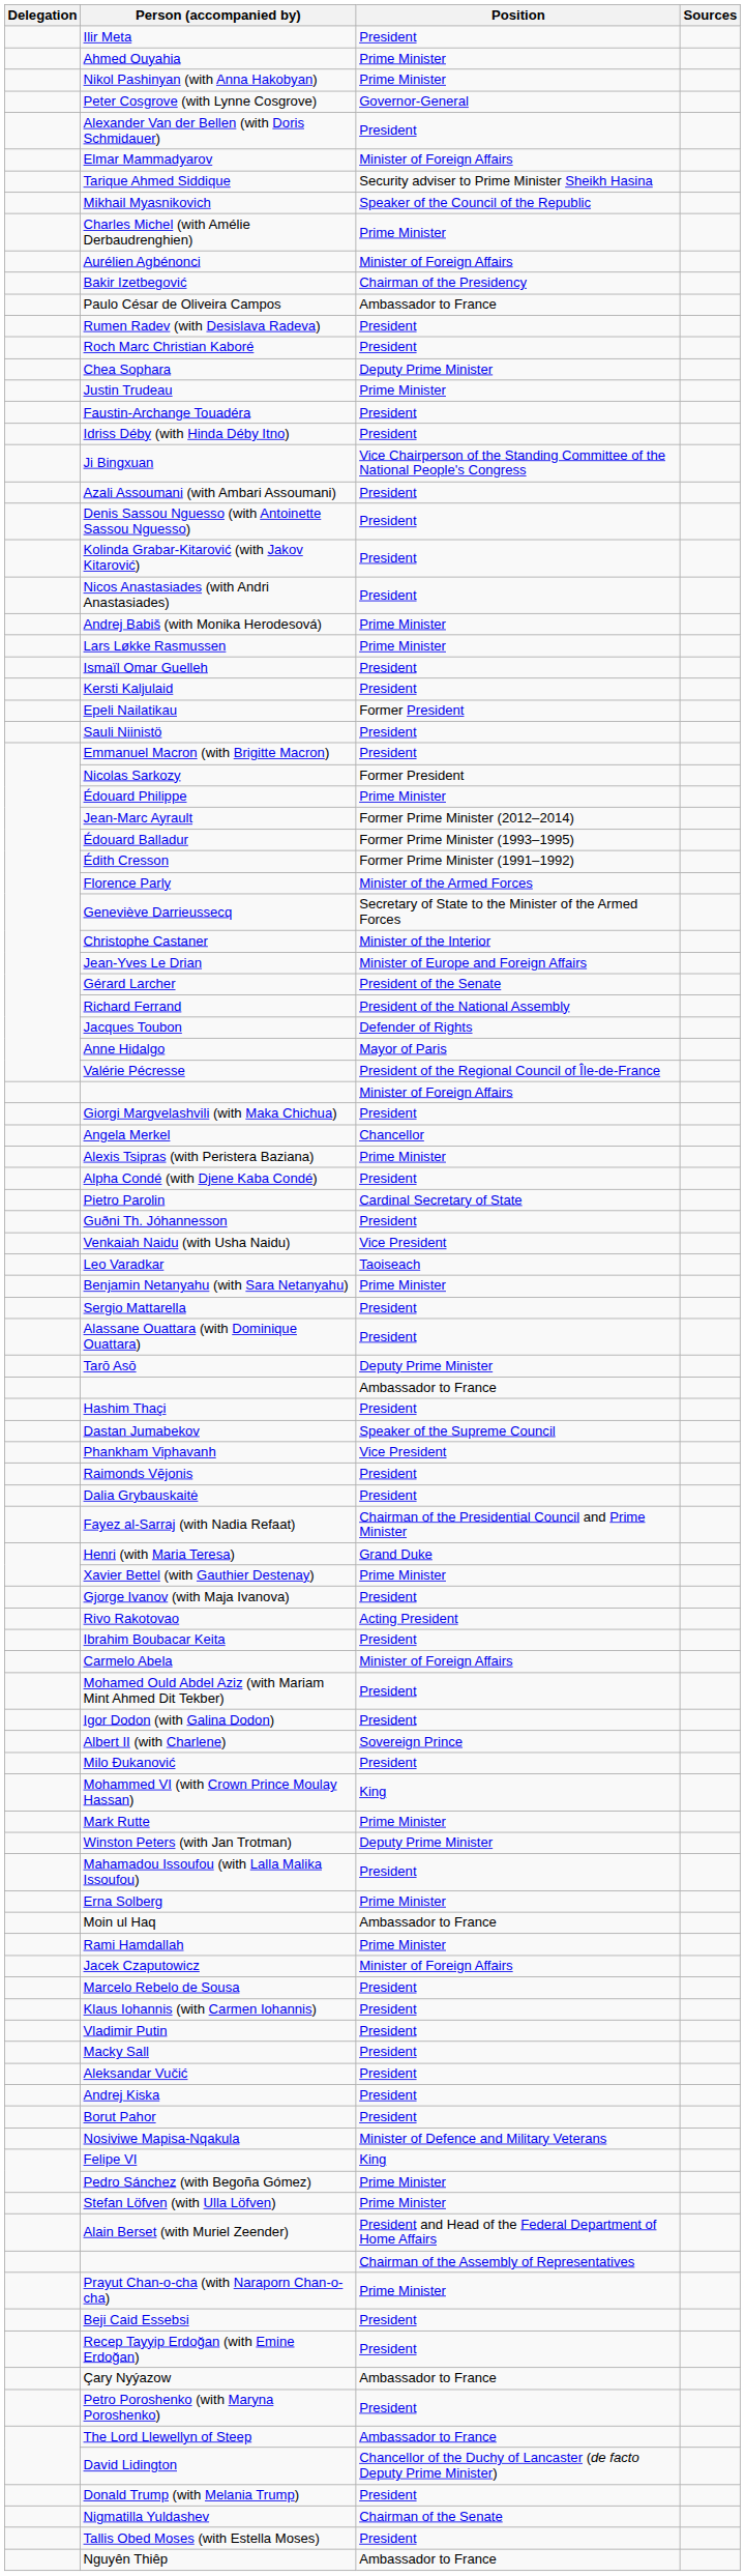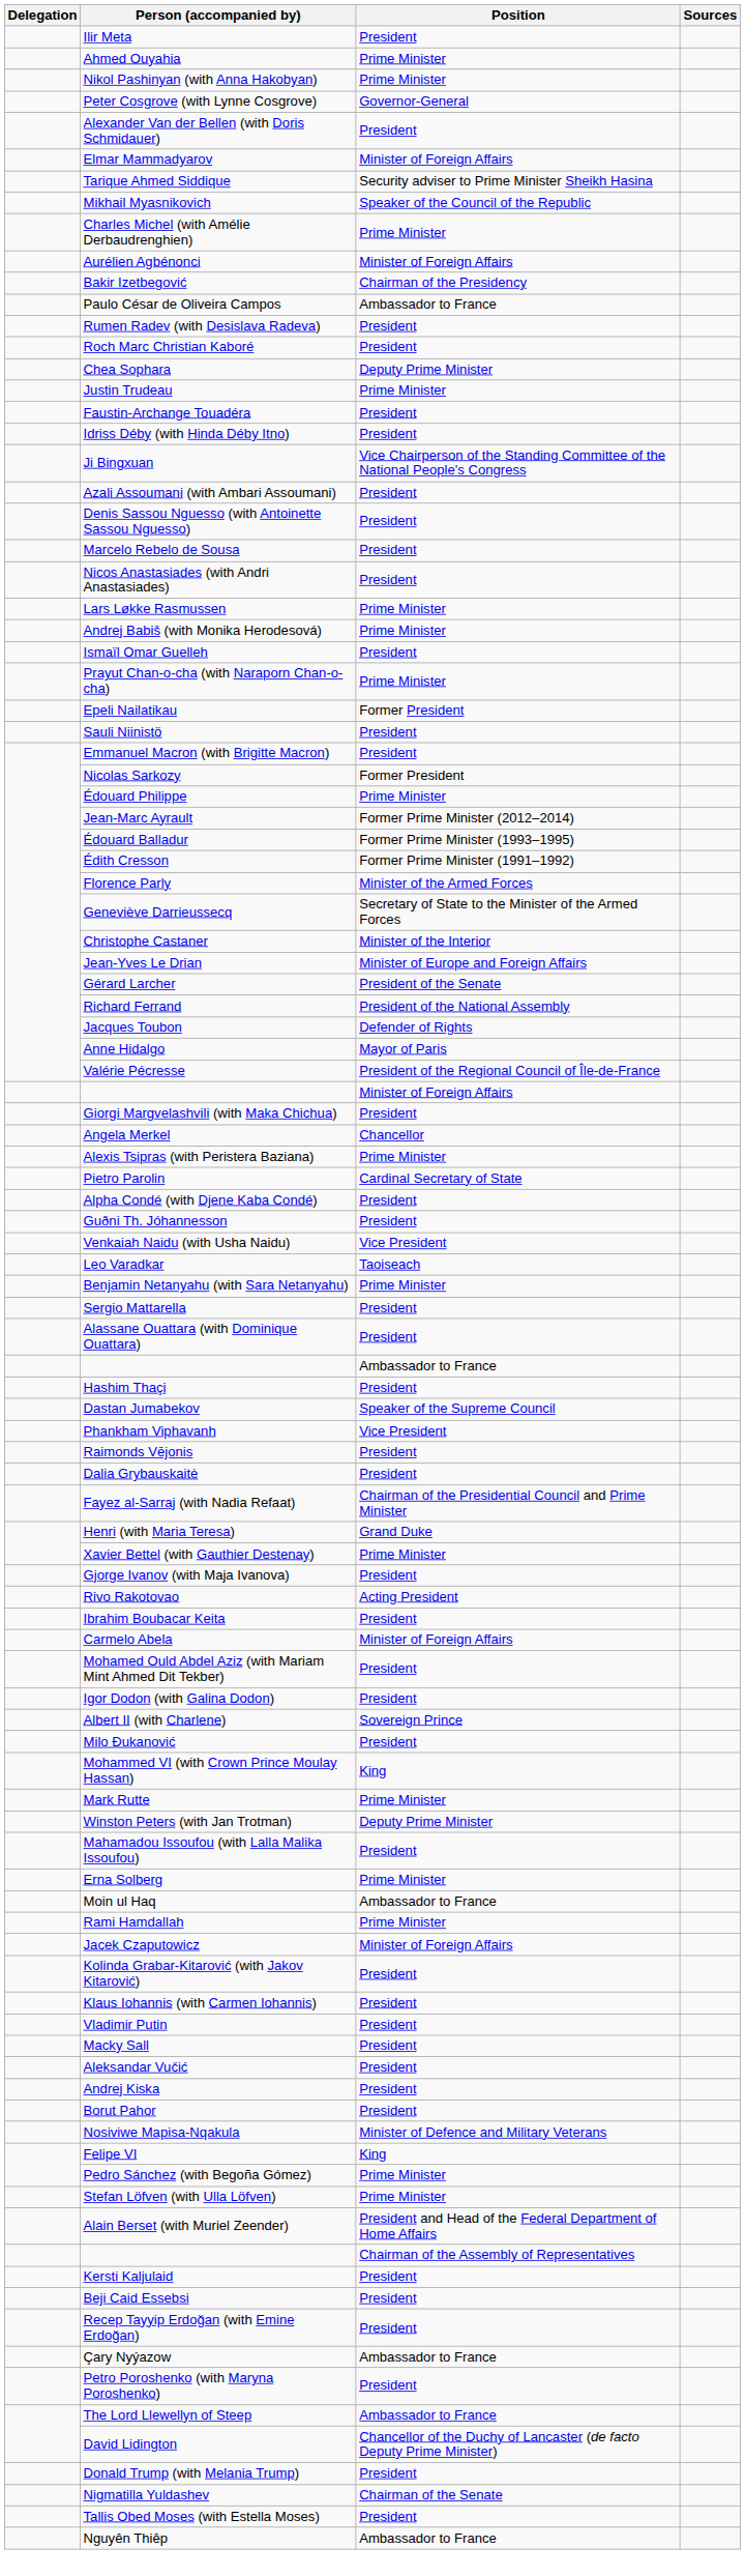rows swapped: Kolinda Grabar-Kitarović (with Jakov Kitarović) <-> Marcelo Rebelo de Sousa
rows swapped: Andrej Babiš (with Monika Herodesová) <-> Lars Løkke Rasmussen
rows swapped: Kersti Kaljulaid <-> Prayut Chan-o-cha (with Naraporn Chan-o-cha)
rows swapped: Alpha Condé (with Djene Kaba Condé) <-> Pietro Parolin
- row: Tarō Asō | Deputy Prime Minister
